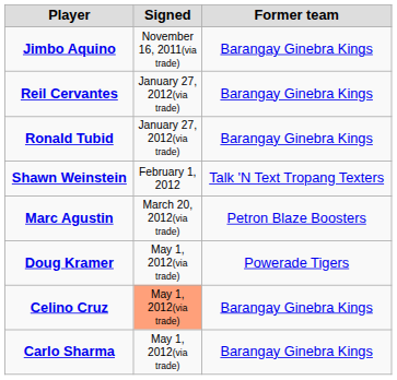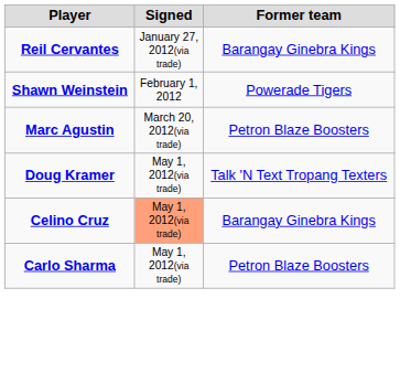- row: Jimbo Aquino | November 16, 2011(via trade) | Barangay Ginebra Kings
- row: Ronald Tubid | January 27, 2012(via trade) | Barangay Ginebra Kings
Shawn Weinstein | Former team: Talk 'N Text Tropang Texters -> Powerade Tigers
Doug Kramer | Former team: Powerade Tigers -> Talk 'N Text Tropang Texters
Carlo Sharma | Former team: Barangay Ginebra Kings -> Petron Blaze Boosters
